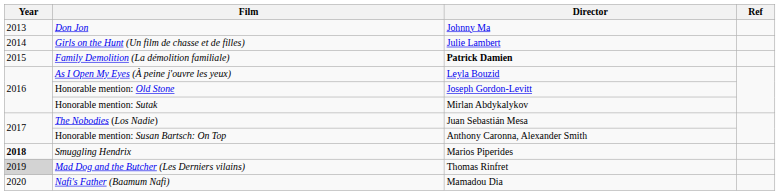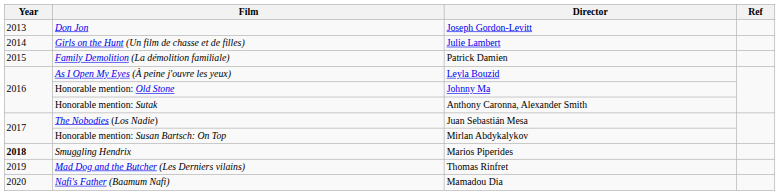Don Jon | Director: Johnny Ma -> Joseph Gordon-Levitt
Family Demolition (La démolition familiale) | Director: bold -> normal
Honorable mention: Old Stone | Director: Joseph Gordon-Levitt -> Johnny Ma
Honorable mention: Sutak | Director: Mirlan Abdykalykov -> Anthony Caronna, Alexander Smith
Honorable mention: Susan Bartsch: On Top | Director: Anthony Caronna, Alexander Smith -> Mirlan Abdykalykov
Mad Dog and the Butcher (Les Derniers vilains) | Year: lightgrey background -> no background
